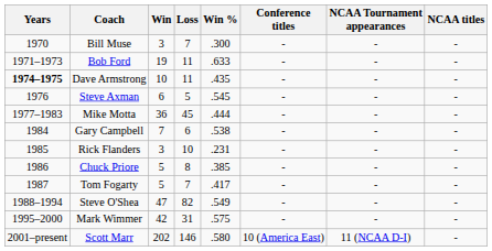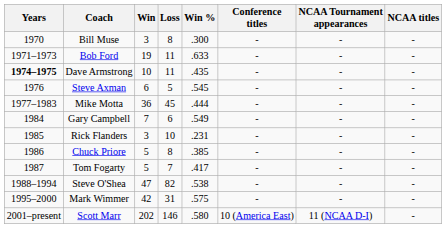Bill Muse | Loss: 7 -> 8
Gary Campbell | Win %: .538 -> .549
Steve O'Shea | Win %: .549 -> .538
